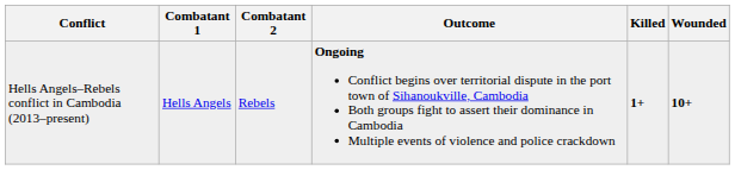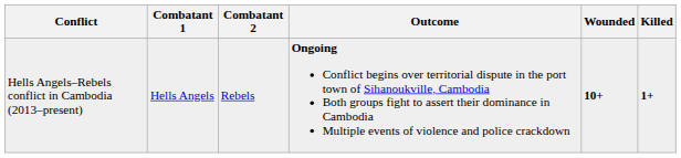columns swapped: Killed <-> Wounded
